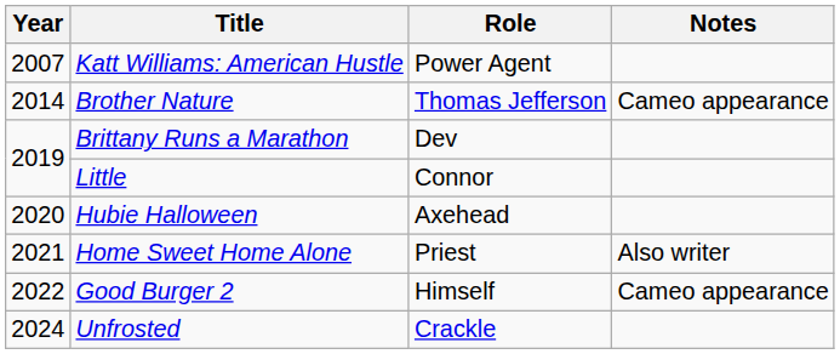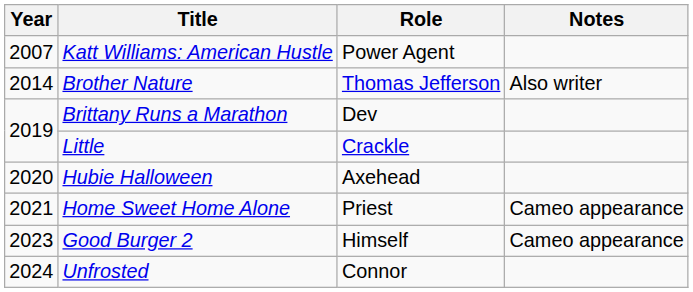Brother Nature | Notes: Cameo appearance -> Also writer
Little | Role: Connor -> Crackle
Home Sweet Home Alone | Notes: Also writer -> Cameo appearance
Good Burger 2 | Year: 2022 -> 2023
Unfrosted | Role: Crackle -> Connor
